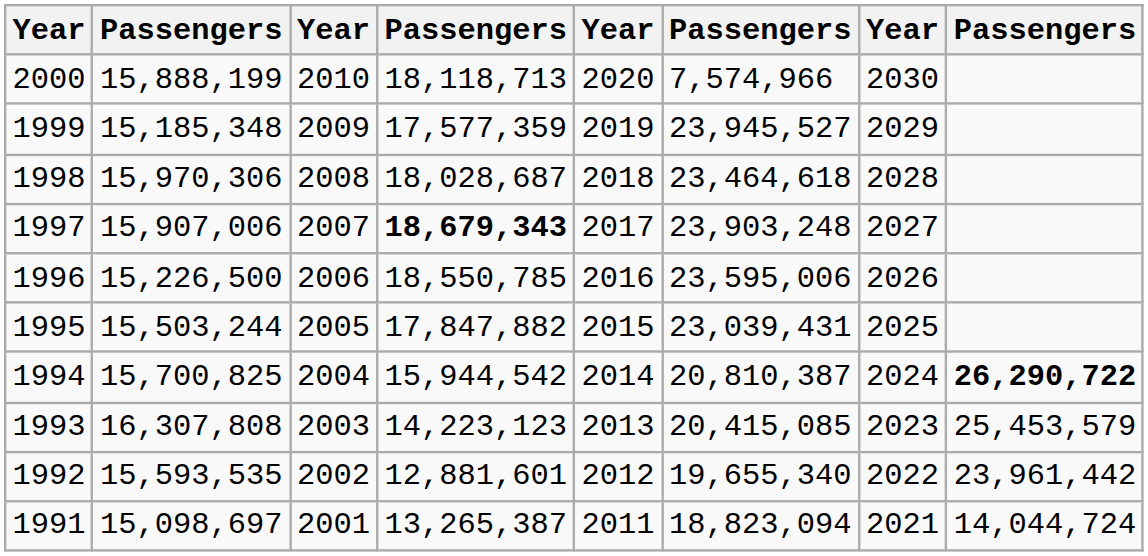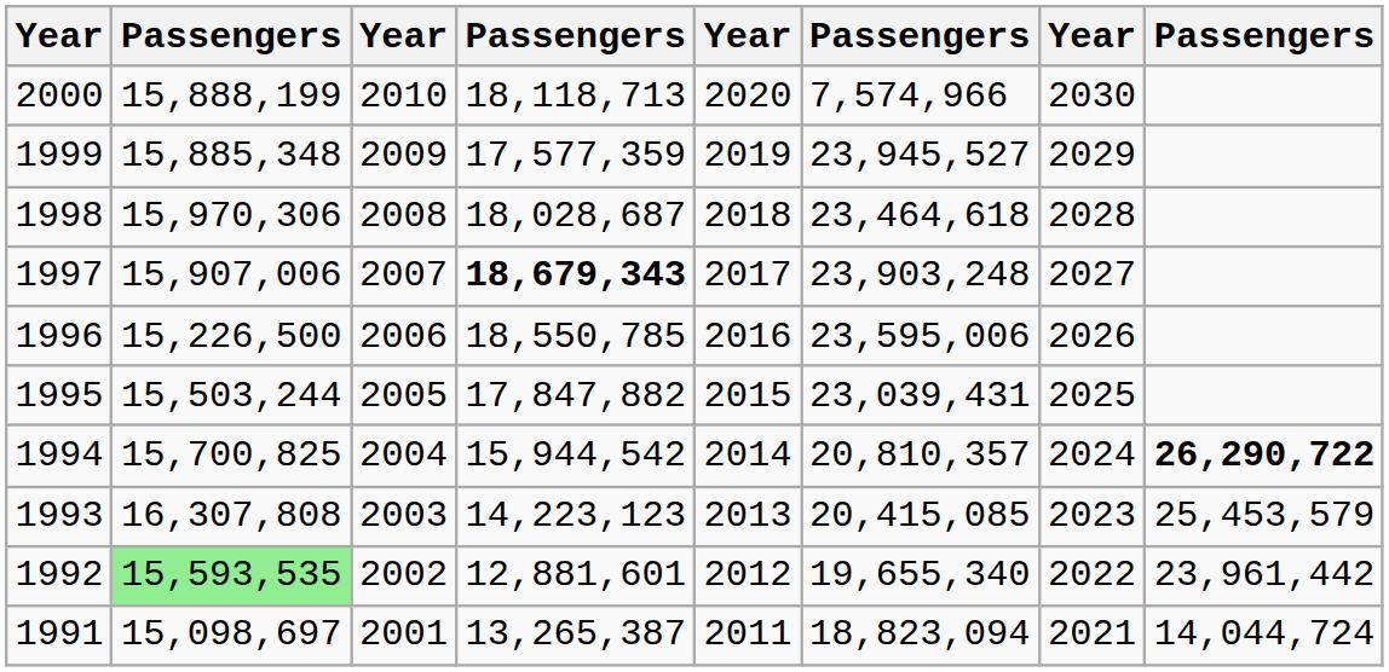1999 | column 2: 15,185,348 -> 15,885,348
1994 | column 6: 20,810,387 -> 20,810,357
1992 | column 2: no background -> lightgreen background
